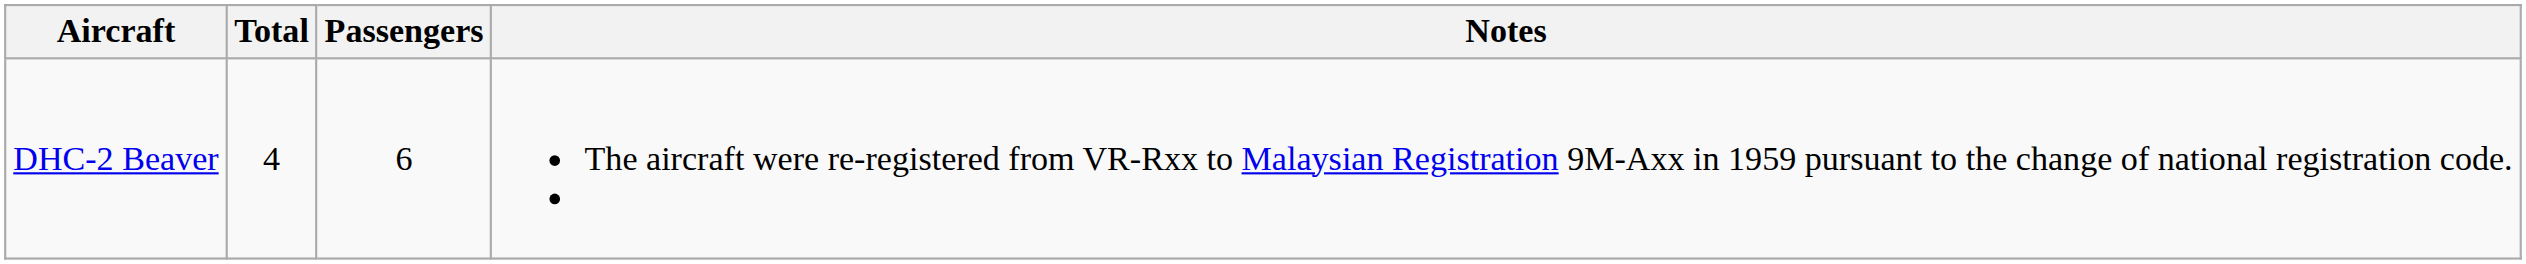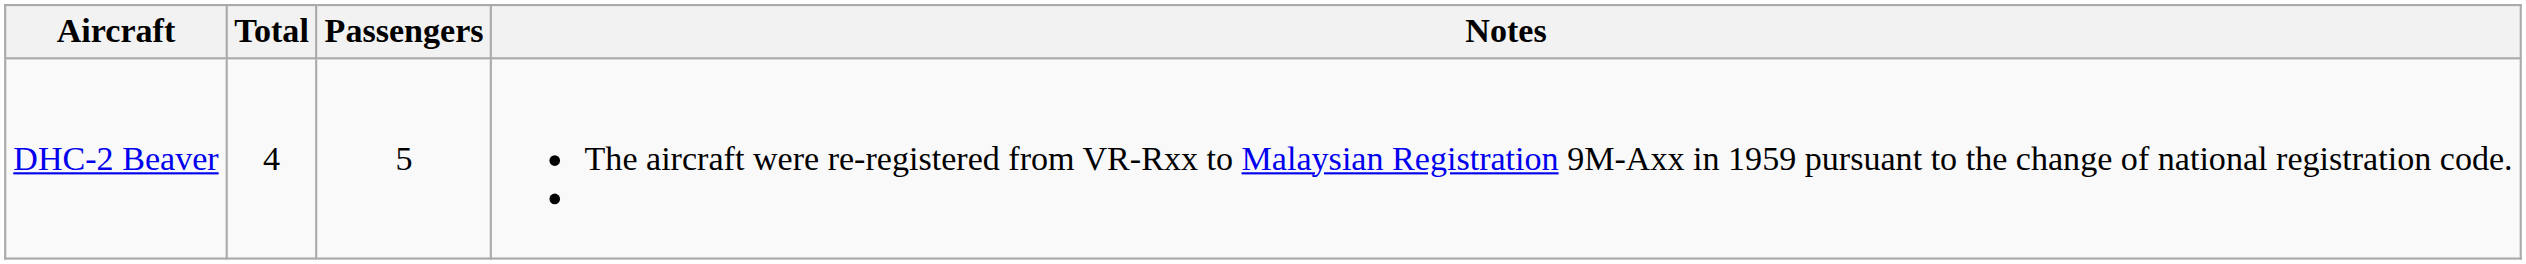DHC-2 Beaver | Passengers: 6 -> 5
